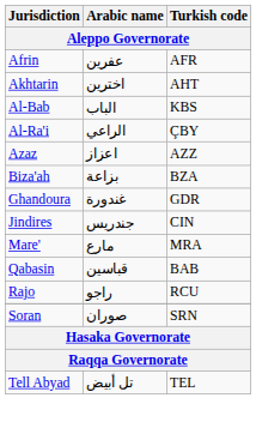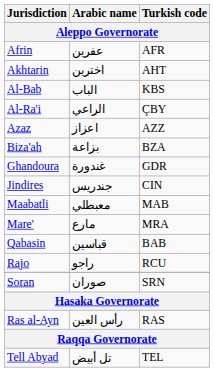+ row: Maabatli | معبطلي | MAB
+ row: Ras al-Ayn | رأس العين | RAS
